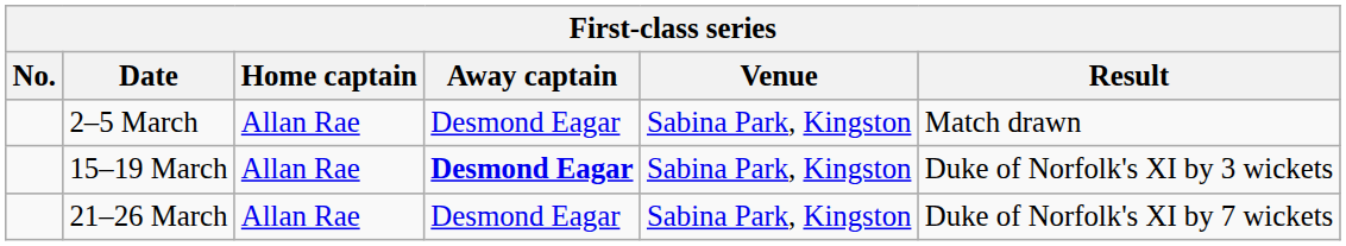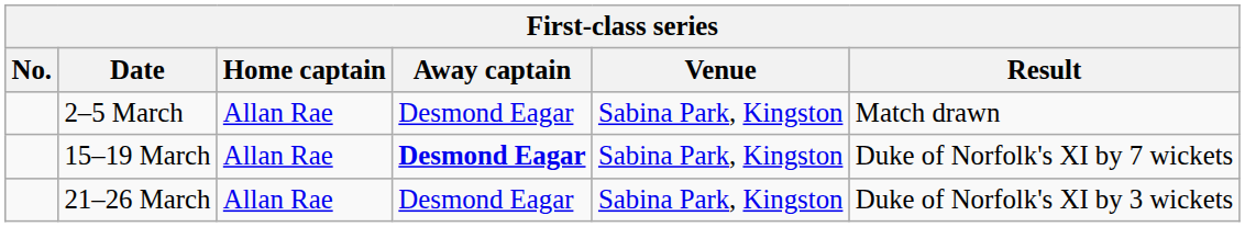15–19 March | Result: Duke of Norfolk's XI by 3 wickets -> Duke of Norfolk's XI by 7 wickets
21–26 March | Result: Duke of Norfolk's XI by 7 wickets -> Duke of Norfolk's XI by 3 wickets
